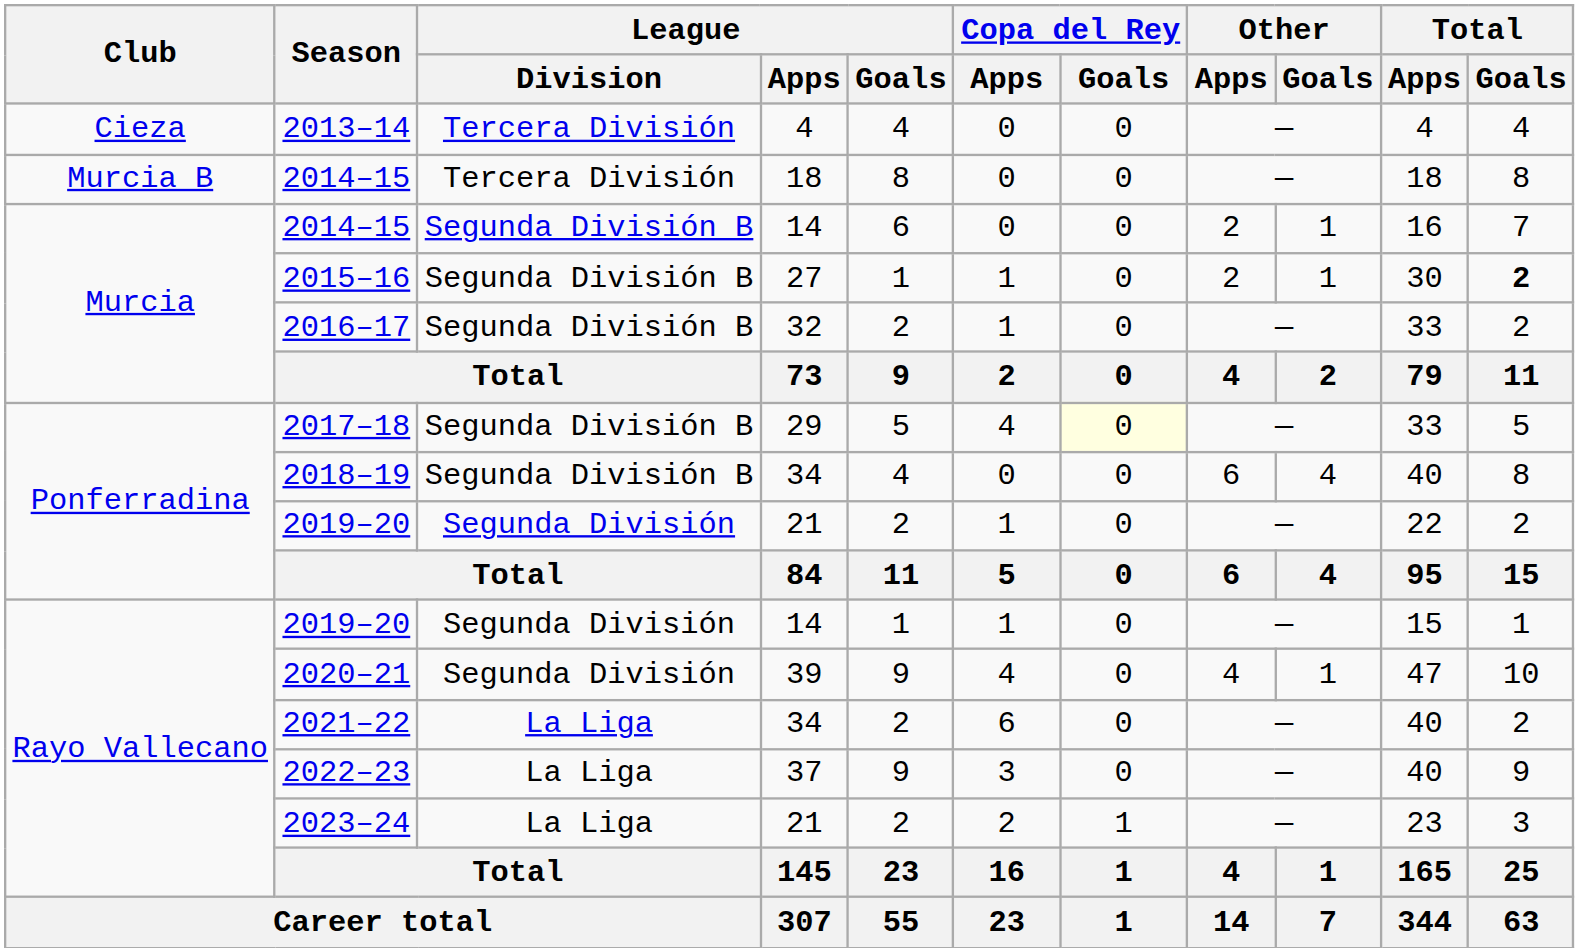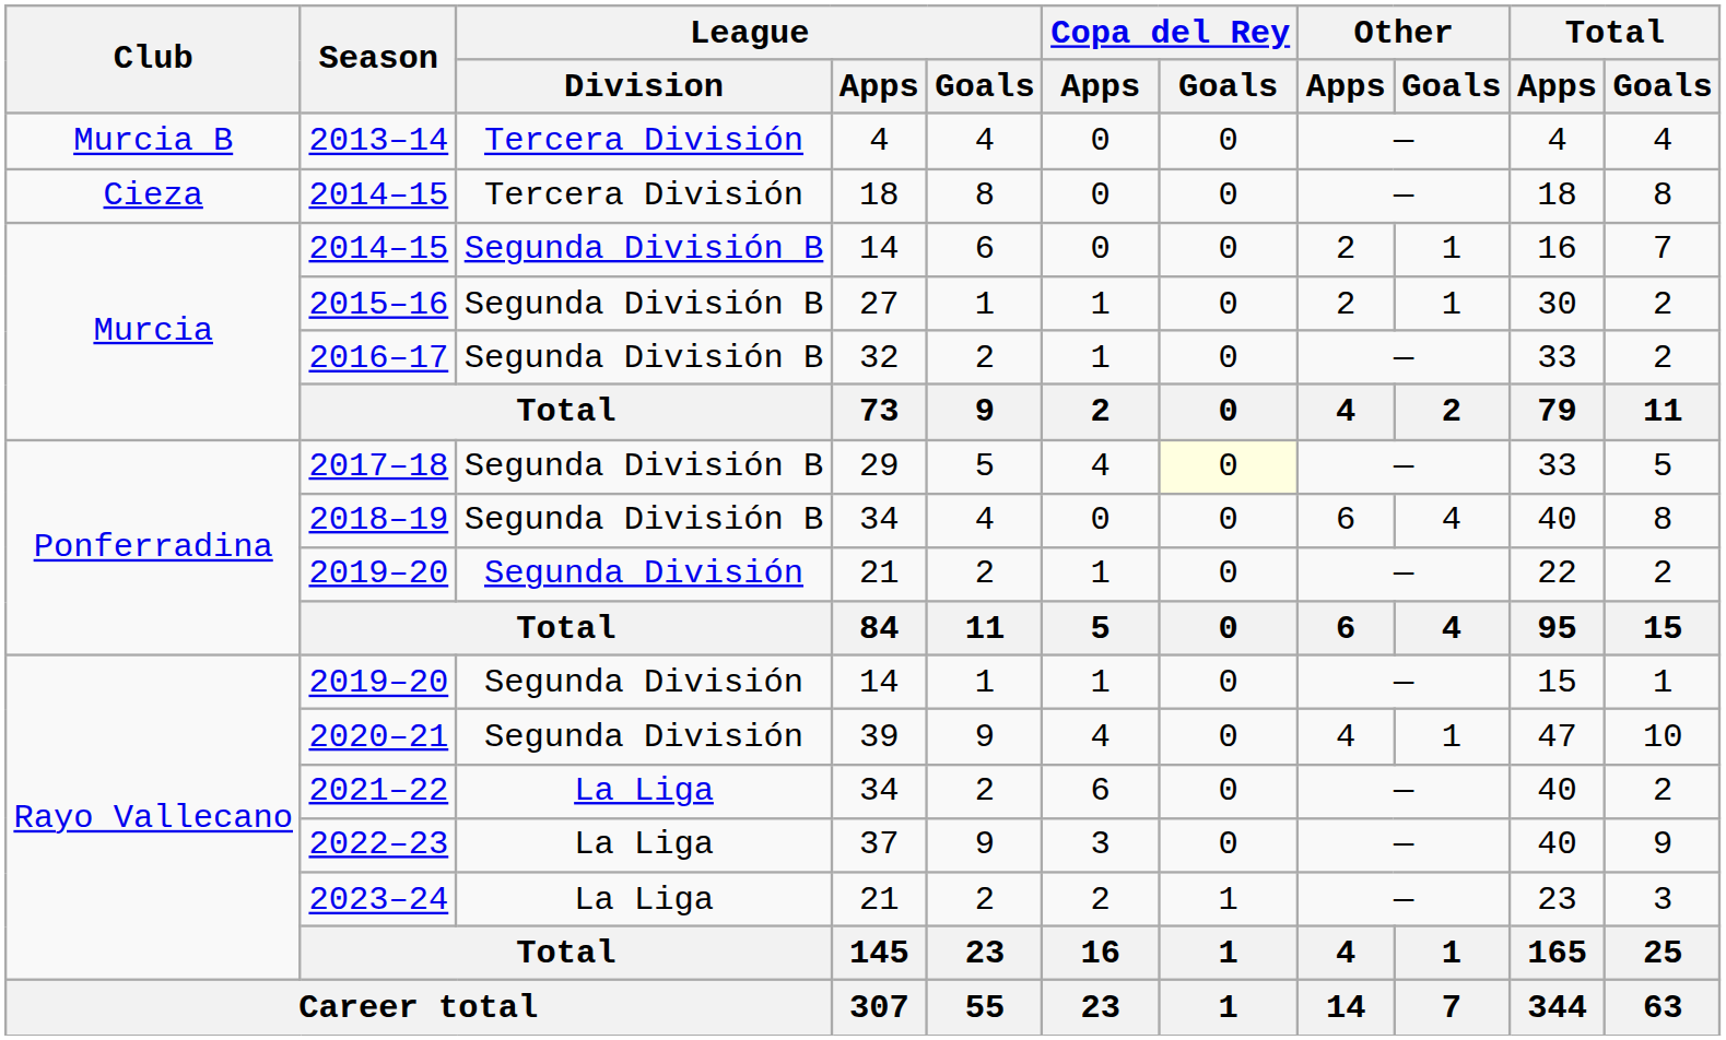2013–14 | Club: Cieza -> Murcia B
2014–15 / 18 | Club: Murcia B -> Cieza
2015–16 | Total / Goals: bold -> normal
